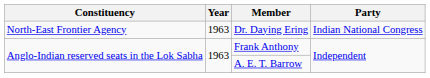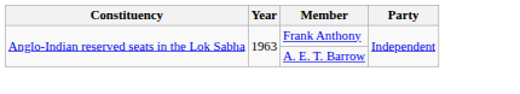- row: North-East Frontier Agency | 1963 | Dr. Daying Ering | Indian National Congress
